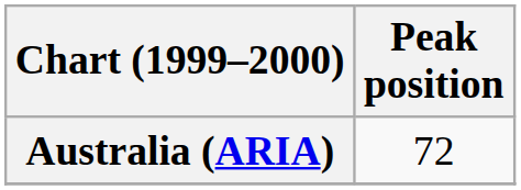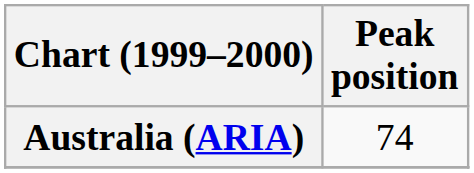Australia (ARIA) | Peak position: 72 -> 74
